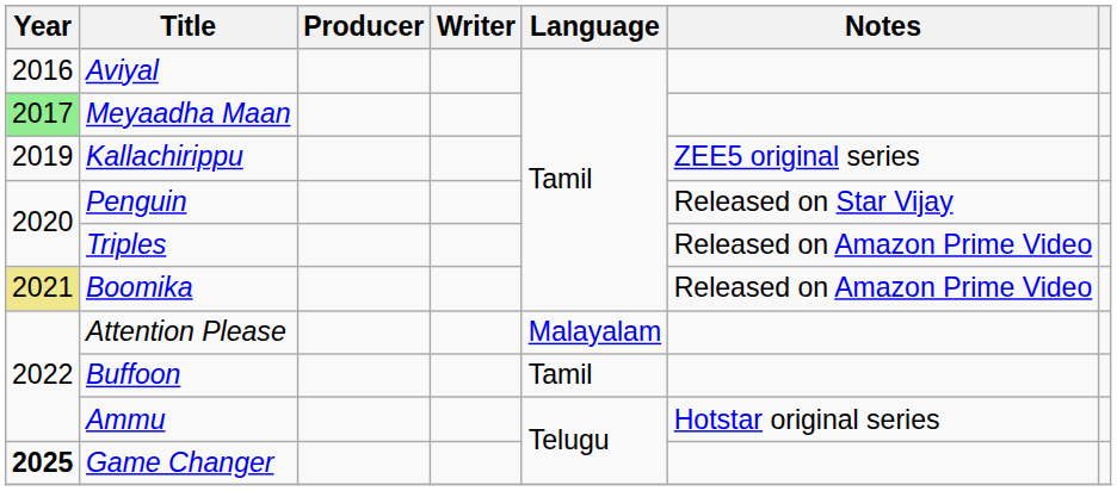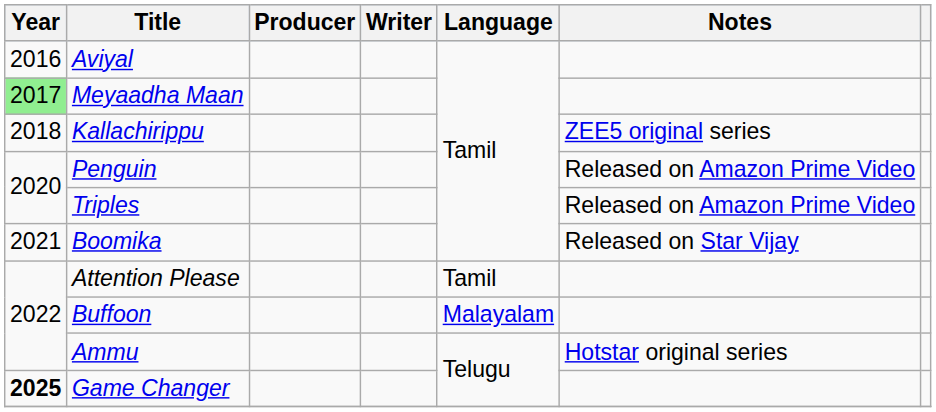Kallachirippu | Year: 2019 -> 2018
Penguin | Notes: Released on Star Vijay -> Released on Amazon Prime Video
Boomika | Year: khaki background -> no background
Boomika | Notes: Released on Amazon Prime Video -> Released on Star Vijay
Attention Please | Language: Malayalam -> Tamil
Buffoon | Language: Tamil -> Malayalam
